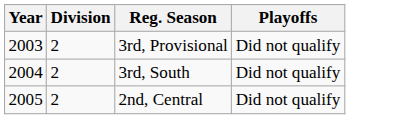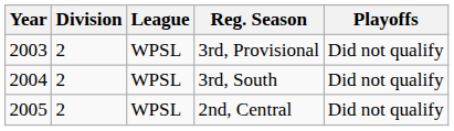+ column: League | WPSL | WPSL | WPSL
